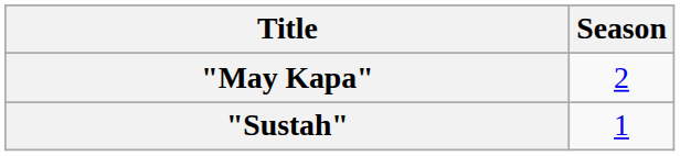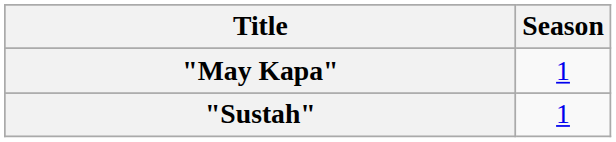"May Kapa" | Season: 2 -> 1
